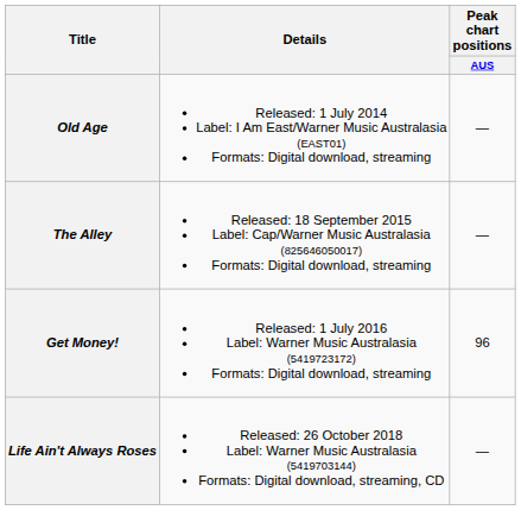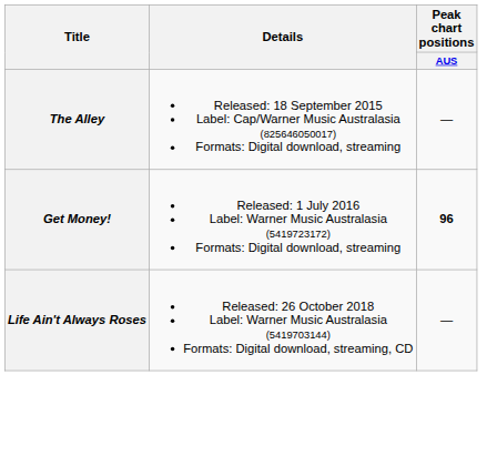- row: Old Age | Released: 1 July 2014 Label: I Am East/Warner Music Australasia (EAST01) Formats: Digital download, streaming | —
Get Money! | Peak chart positions / AUS: normal -> bold
